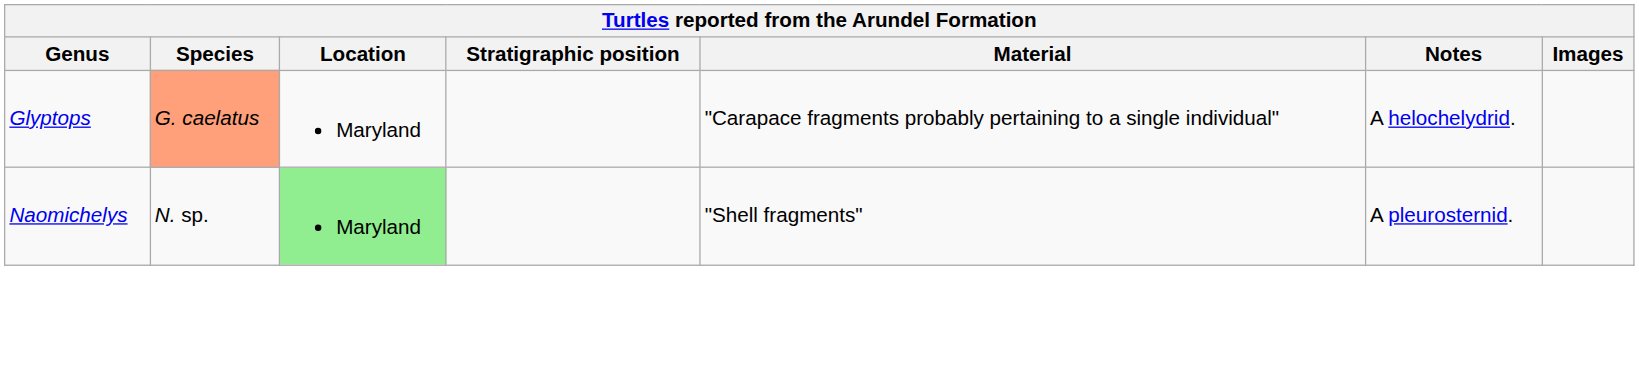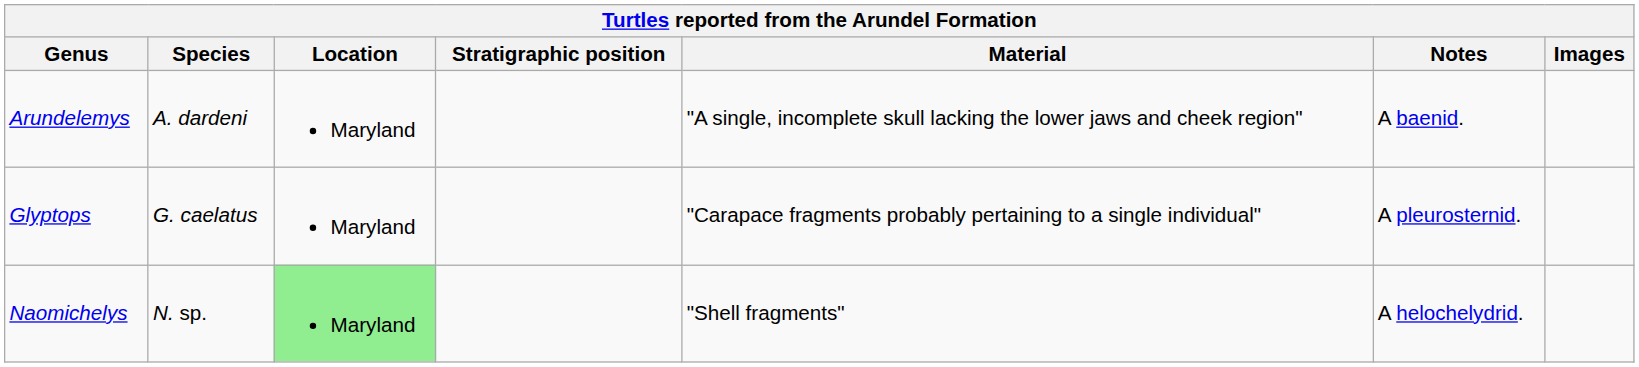+ row: Arundelemys | A. dardeni | Maryland | "A single, incomplete skull lacking the lower jaws and cheek region" | A baenid.
Glyptops | Species: lightsalmon background -> no background
Glyptops | Notes: A helochelydrid. -> A pleurosternid.
Naomichelys | Notes: A pleurosternid. -> A helochelydrid.
